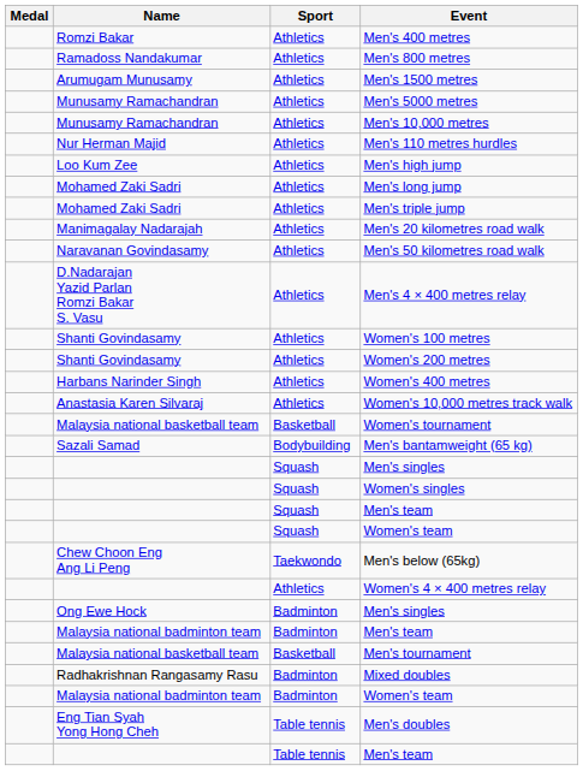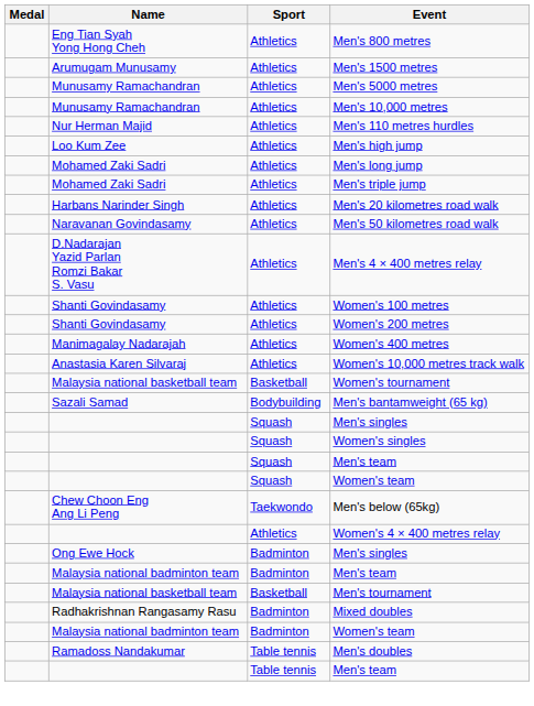- row: Romzi Bakar | Athletics | Men's 400 metres
Men's 800 metres | Name: Ramadoss Nandakumar -> Eng Tian Syah Yong Hong Cheh
Men's 20 kilometres road walk | Name: Manimagalay Nadarajah -> Harbans Narinder Singh
Women's 400 metres | Name: Harbans Narinder Singh -> Manimagalay Nadarajah
Men's doubles | Name: Eng Tian Syah Yong Hong Cheh -> Ramadoss Nandakumar
